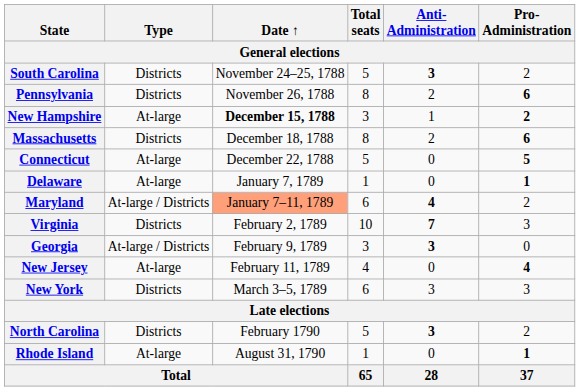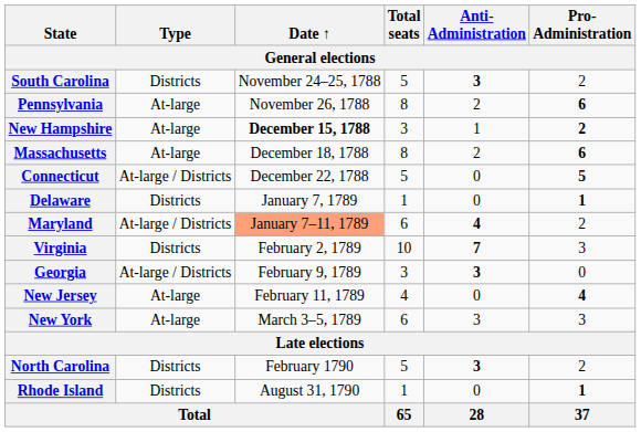Pennsylvania | Type: Districts -> At-large
Massachusetts | Type: Districts -> At-large
Connecticut | Type: At-large -> At-large / Districts
Delaware | Type: At-large -> Districts
New York | Type: Districts -> At-large
Rhode Island | Type: At-large -> Districts
